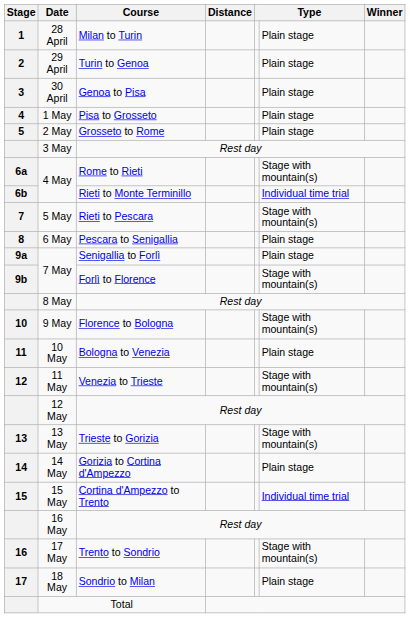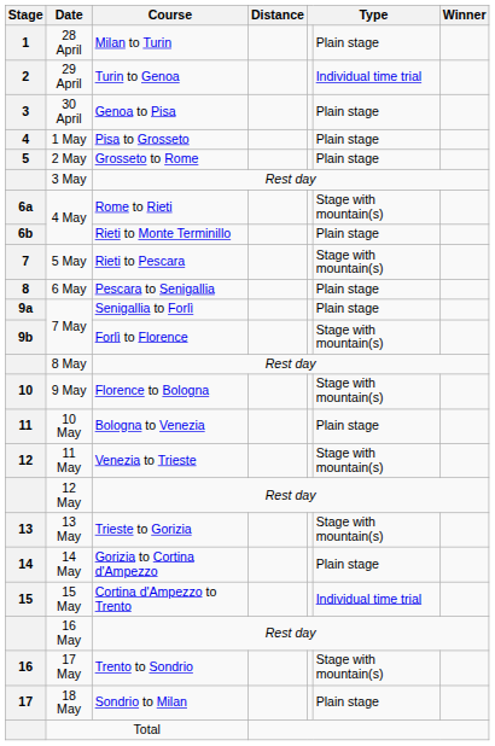29 April | column 6: Plain stage -> Individual time trial
4 May / Rieti to Monte Terminillo | column 6: Individual time trial -> Plain stage
